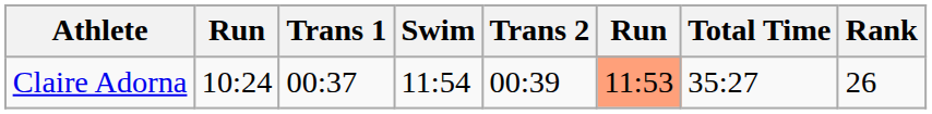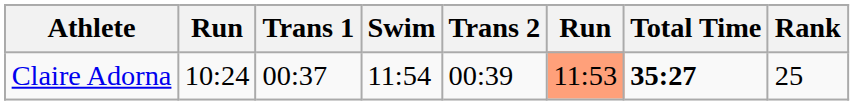Claire Adorna | Total Time: normal -> bold
Claire Adorna | Rank: 26 -> 25
